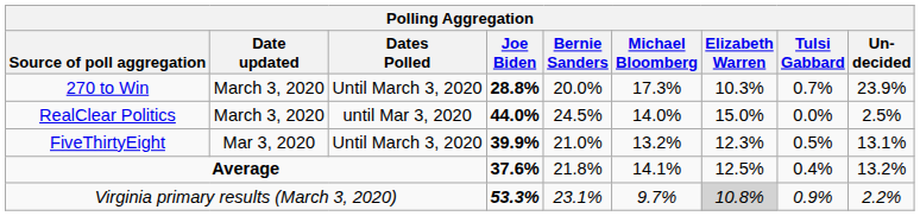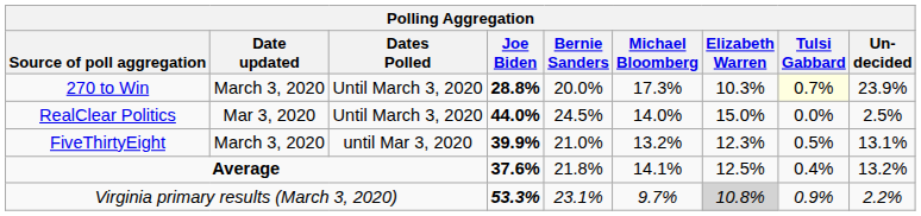270 to Win | Tulsi Gabbard: no background -> lightyellow background
RealClear Politics | Date updated: March 3, 2020 -> Mar 3, 2020
RealClear Politics | Dates Polled: until Mar 3, 2020 -> Until March 3, 2020
FiveThirtyEight | Date updated: Mar 3, 2020 -> March 3, 2020
FiveThirtyEight | Dates Polled: Until March 3, 2020 -> until Mar 3, 2020
